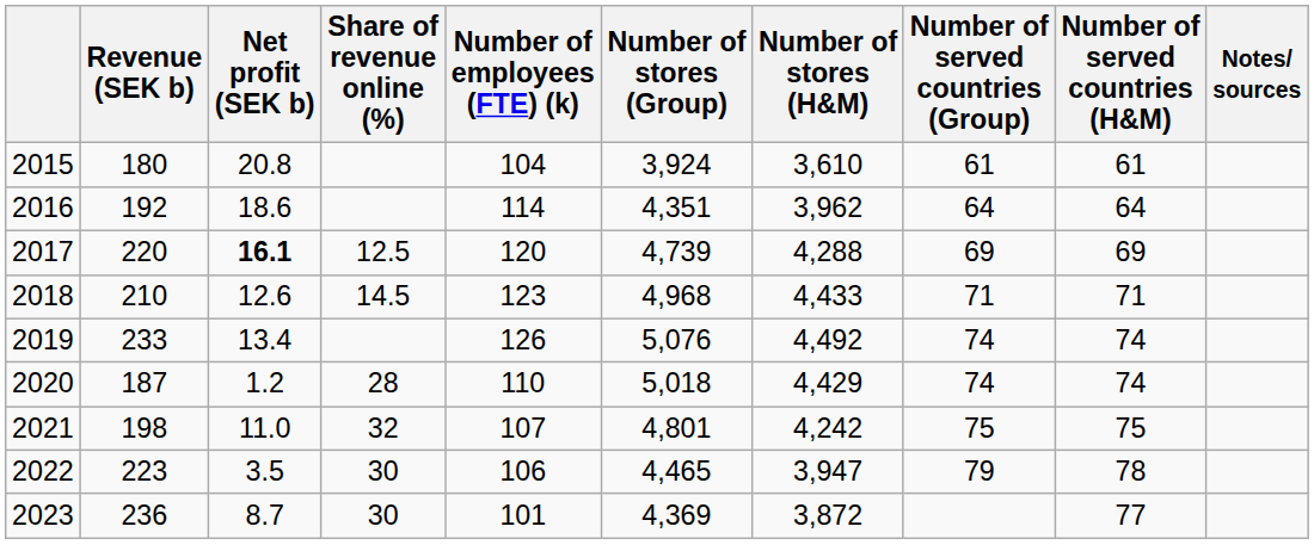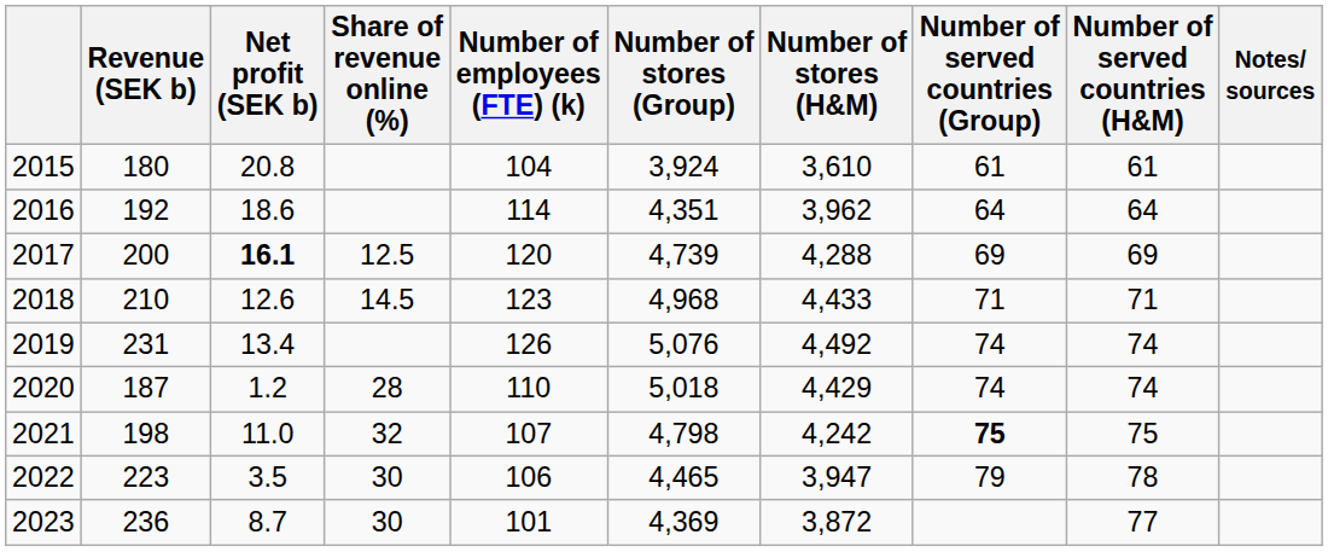2017 | Revenue (SEK b): 220 -> 200
2019 | Revenue (SEK b): 233 -> 231
2021 | Number of stores (Group): 4,801 -> 4,798
2021 | Number of served countries (Group): normal -> bold
